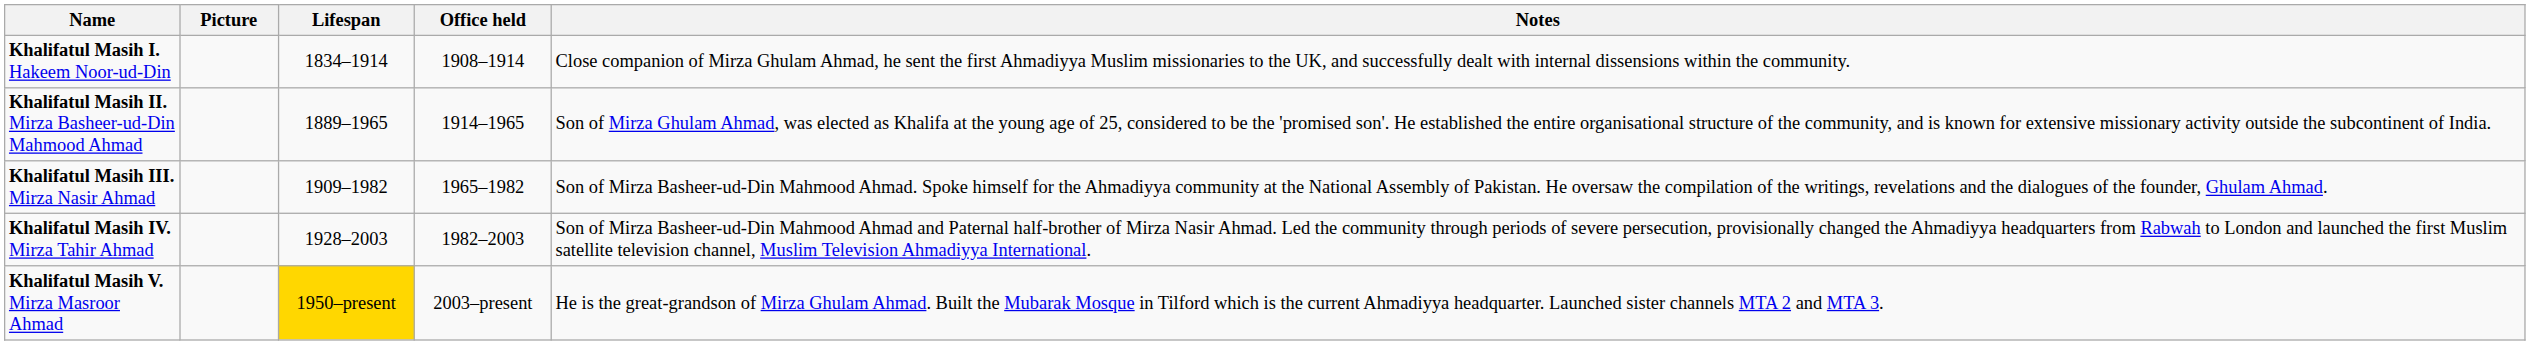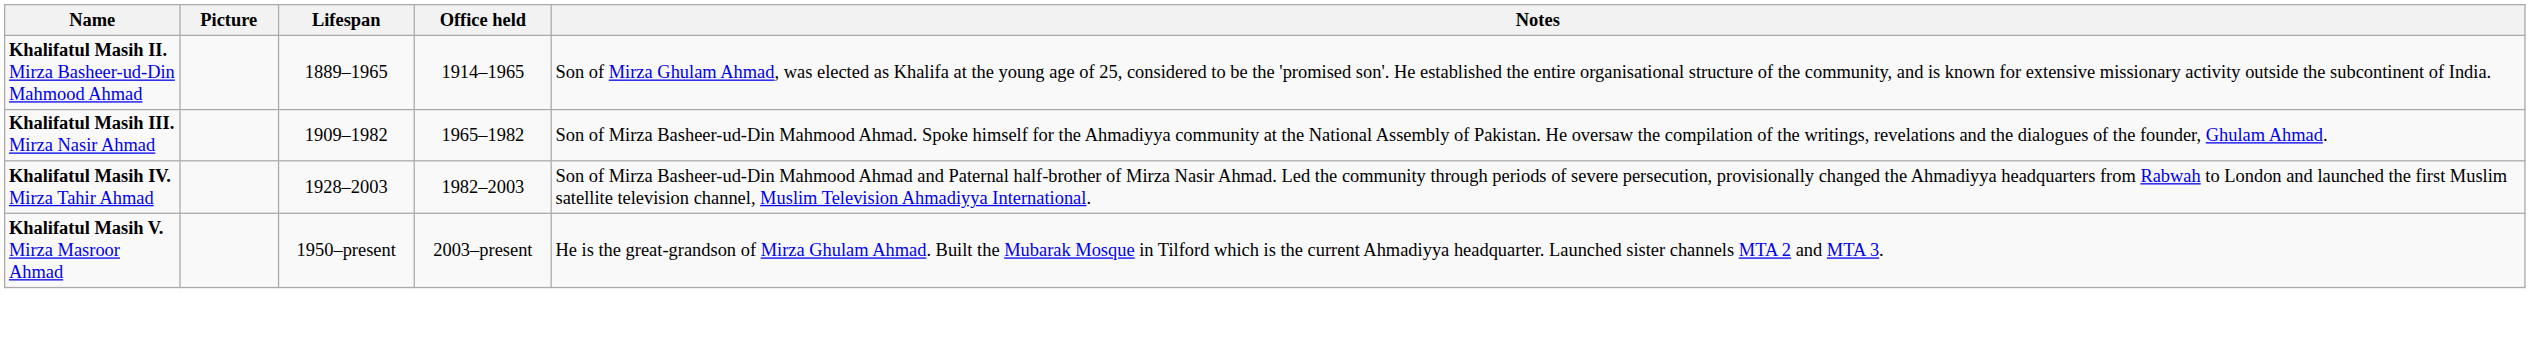- row: Khalifatul Masih I. Hakeem Noor-ud-Din | 1834–1914 | 1908–1914 | Close companion of Mirza Ghulam Ahmad, he sent the first Ahmadiyya Muslim missionaries to the UK, and successfully dealt with internal dissensions within the community.
Khalifatul Masih V. Mirza Masroor Ahmad | Lifespan: gold background -> no background
